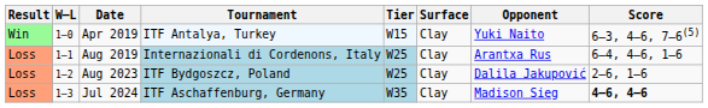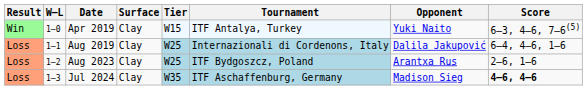columns swapped: Tournament <-> Surface
Aug 2019 | Opponent: Arantxa Rus -> Dalila Jakupović
Aug 2023 | Opponent: Dalila Jakupović -> Arantxa Rus
